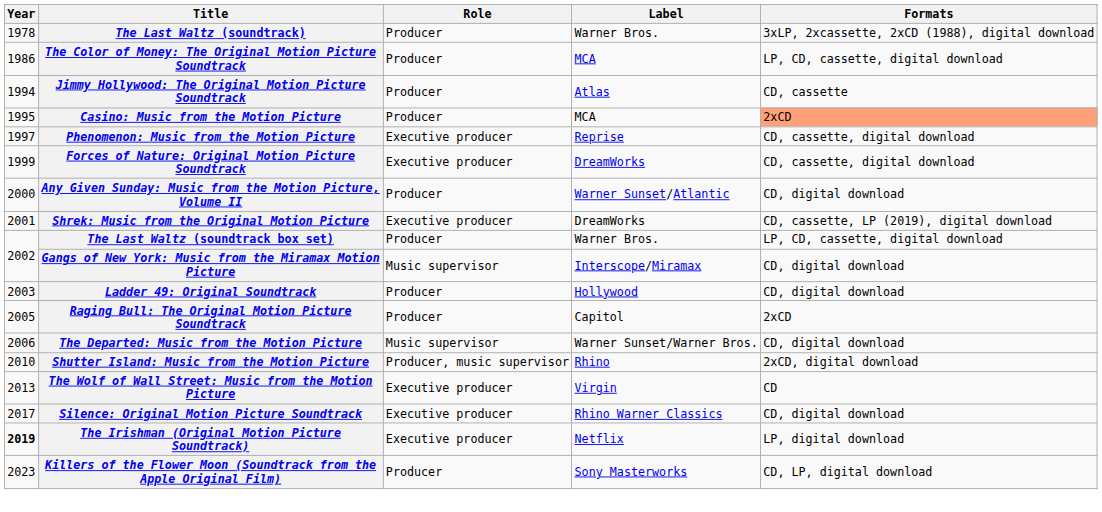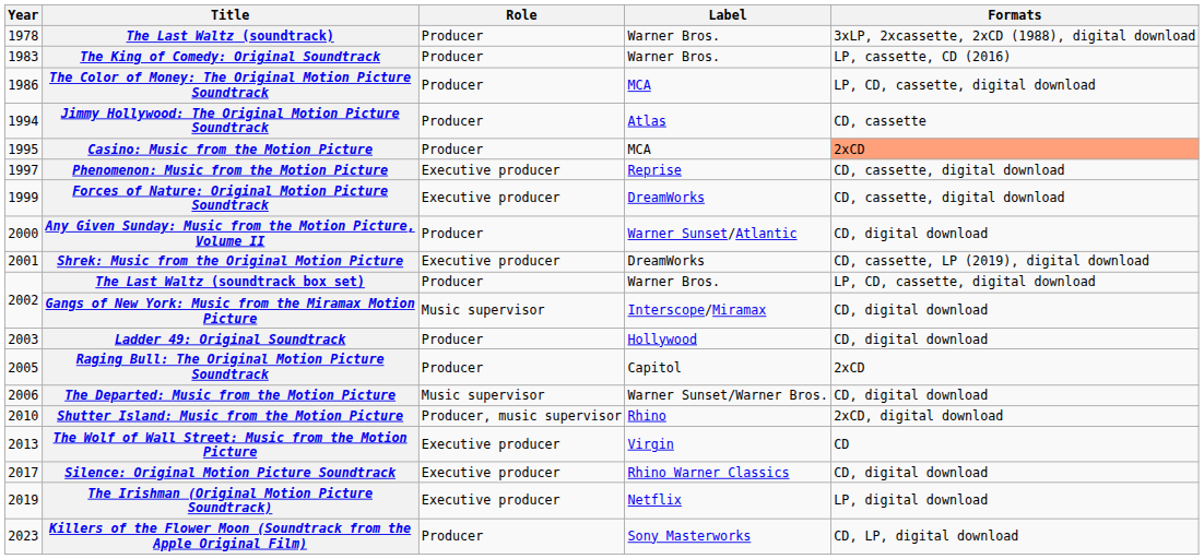+ row: 1983 | The King of Comedy: Original Soundtrack | Producer | Warner Bros. | LP, cassette, CD (2016)
The Irishman (Original Motion Picture Soundtrack) | Year: bold -> normal
